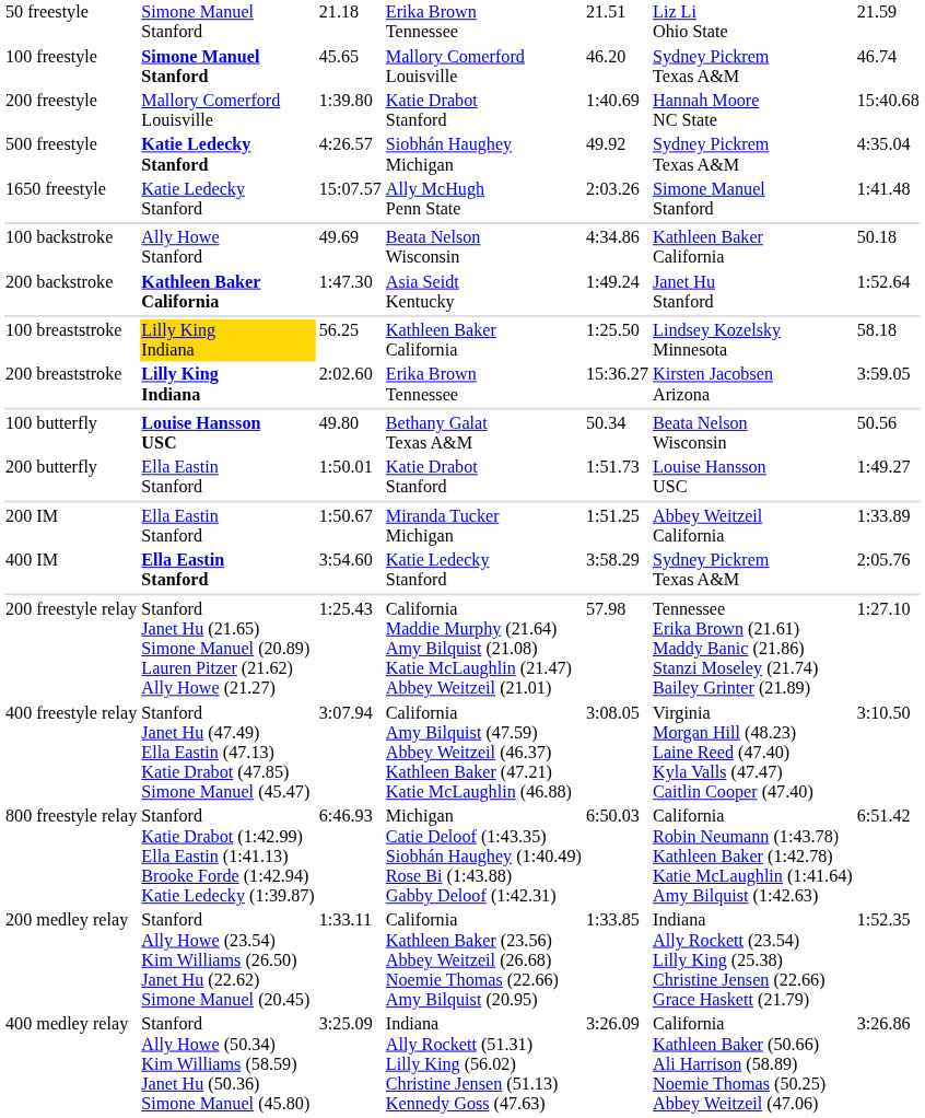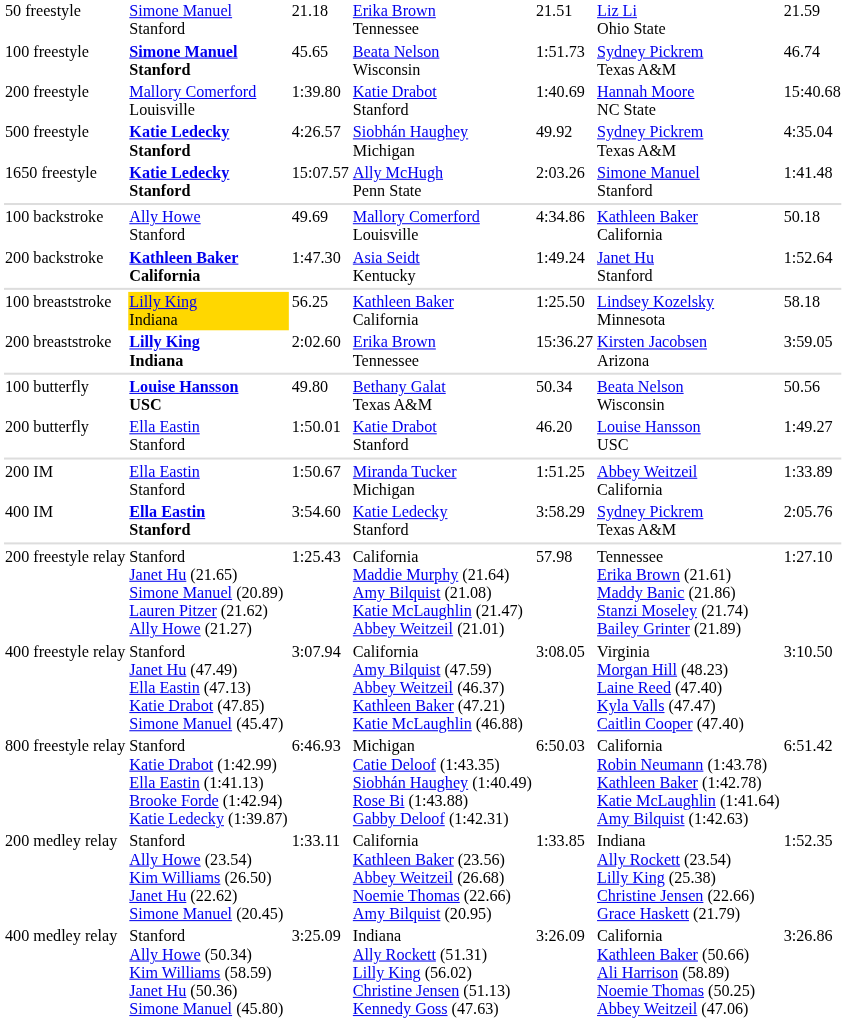100 freestyle | column 4: Mallory Comerford Louisville -> Beata Nelson Wisconsin
100 freestyle | column 5: 46.20 -> 1:51.73
1650 freestyle | column 2: normal -> bold
100 backstroke | column 4: Beata Nelson Wisconsin -> Mallory Comerford Louisville
200 butterfly | column 5: 1:51.73 -> 46.20
